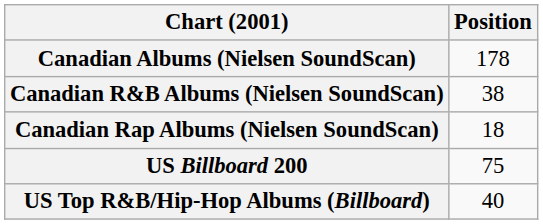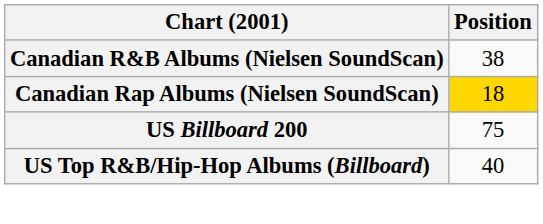- row: Canadian Albums (Nielsen SoundScan) | 178
Canadian Rap Albums (Nielsen SoundScan) | Position: no background -> gold background
